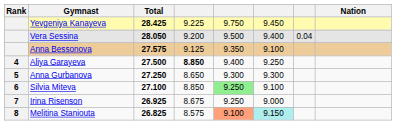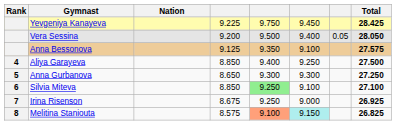columns swapped: Nation <-> Total
Vera Sessina | column 7: 0.04 -> 0.05
Aliya Garayeva | column 4: bold -> normal
